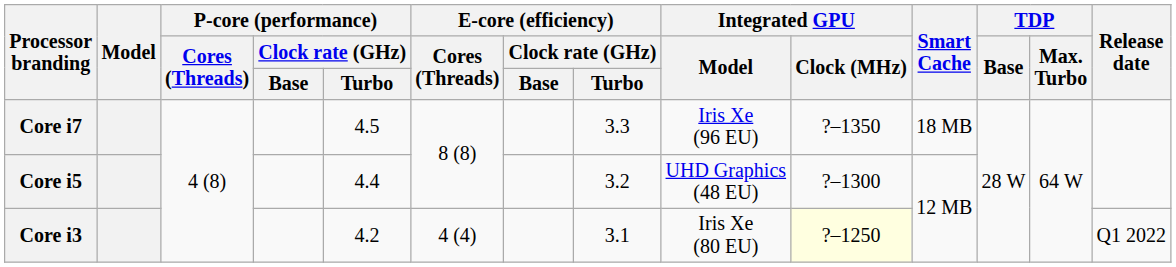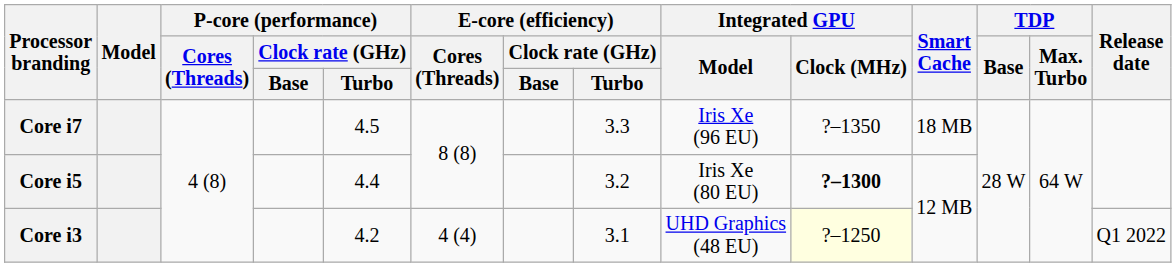Core i5 | Integrated GPU / Model: UHD Graphics (48 EU) -> Iris Xe (80 EU)
Core i5 | Integrated GPU / Clock (MHz): normal -> bold
Core i3 | Integrated GPU / Model: Iris Xe (80 EU) -> UHD Graphics (48 EU)
